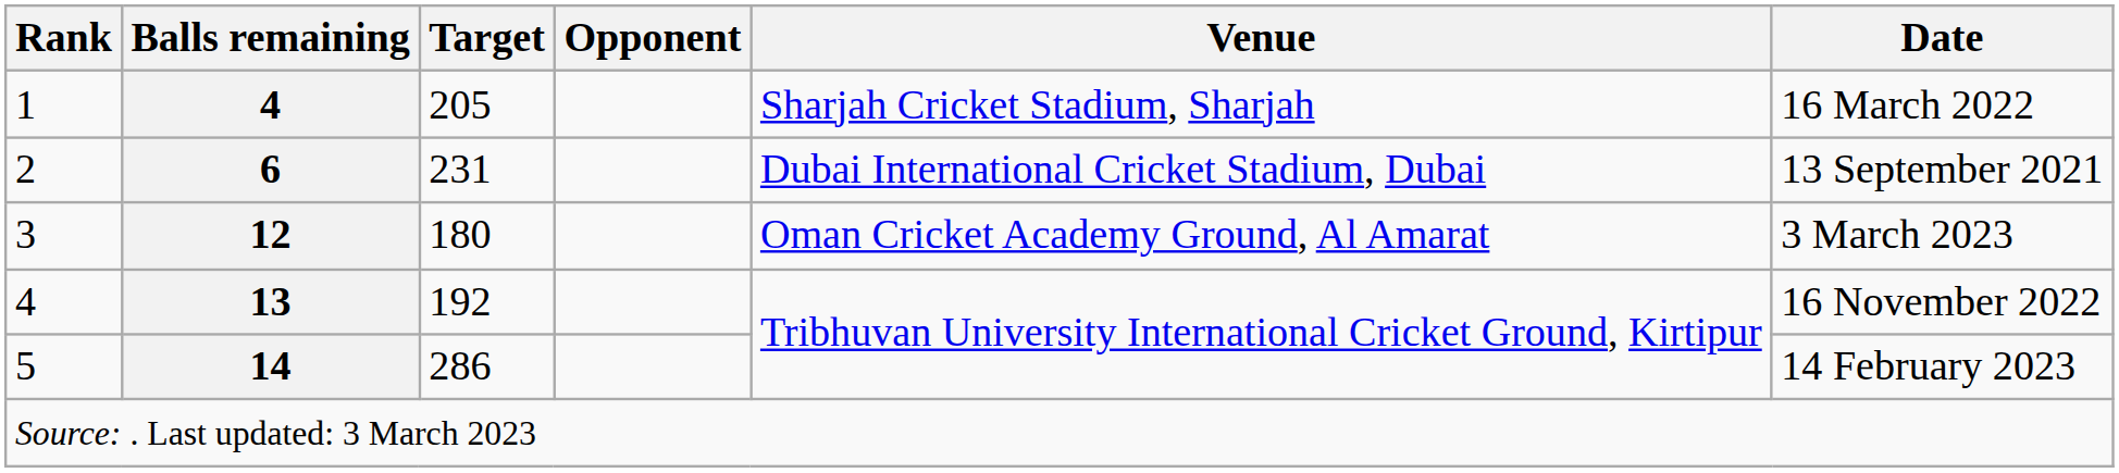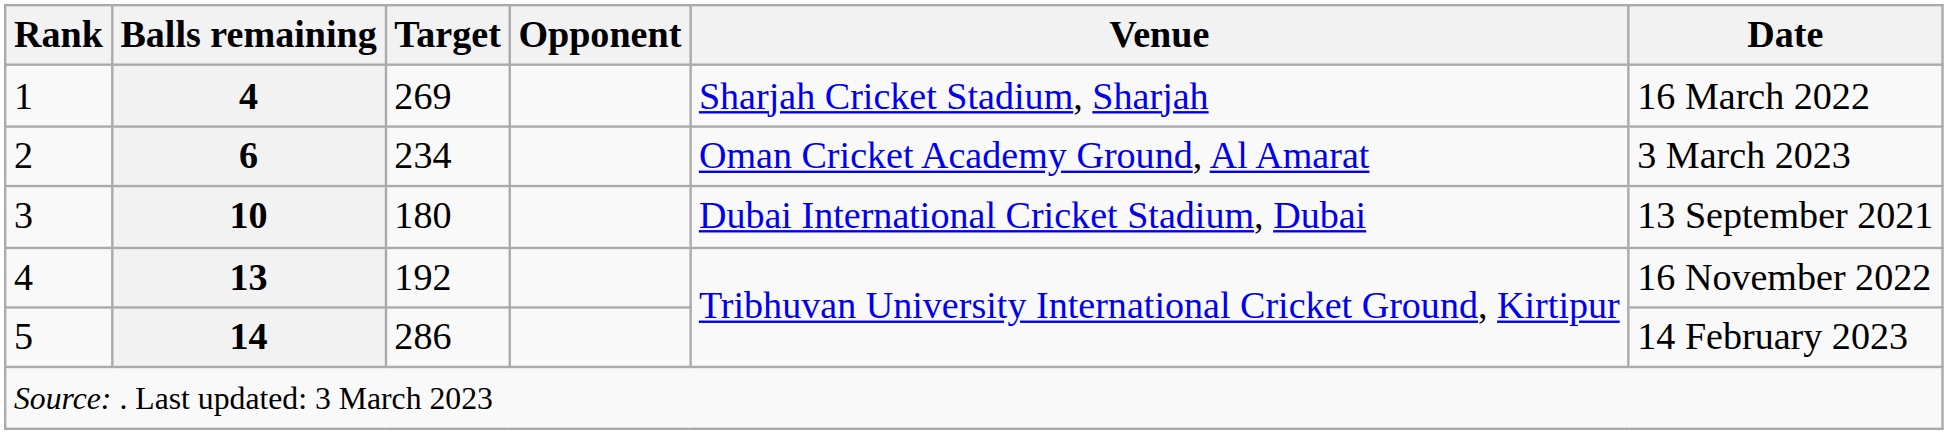1 | Target: 205 -> 269
2 | Target: 231 -> 234
2 | Venue: Dubai International Cricket Stadium, Dubai -> Oman Cricket Academy Ground, Al Amarat
2 | Date: 13 September 2021 -> 3 March 2023
3 | Balls remaining: 12 -> 10
3 | Venue: Oman Cricket Academy Ground, Al Amarat -> Dubai International Cricket Stadium, Dubai
3 | Date: 3 March 2023 -> 13 September 2021
